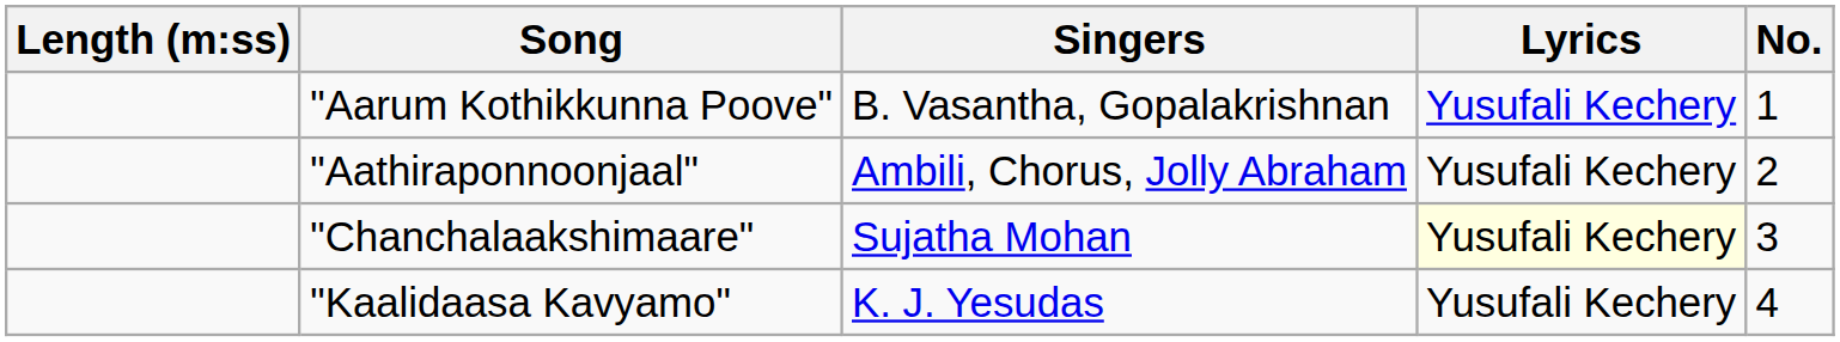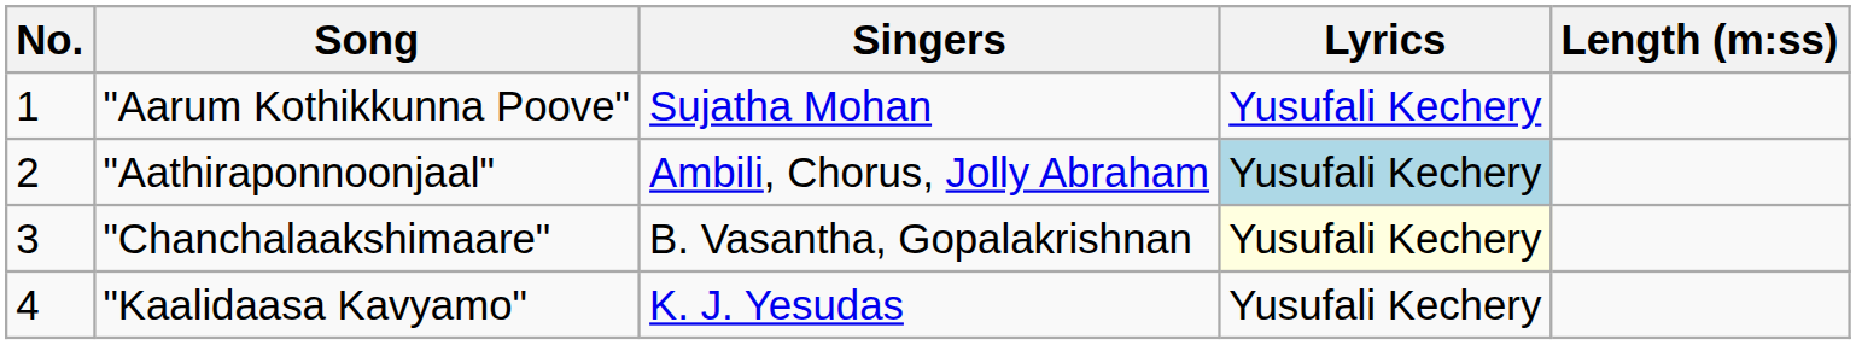columns swapped: No. <-> Length (m:ss)
"Aarum Kothikkunna Poove" | Singers: B. Vasantha, Gopalakrishnan -> Sujatha Mohan
"Aathiraponnoonjaal" | Lyrics: no background -> lightblue background
"Chanchalaakshimaare" | Singers: Sujatha Mohan -> B. Vasantha, Gopalakrishnan
